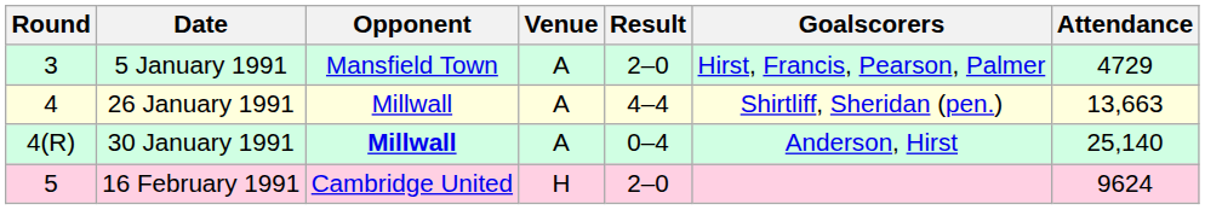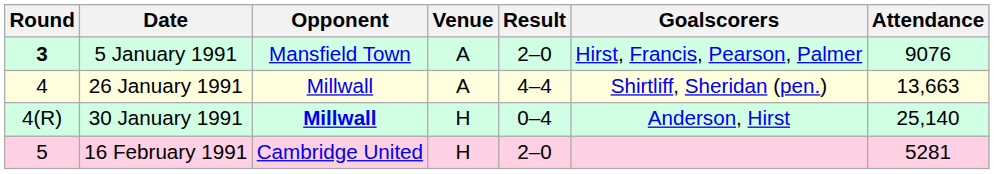5 January 1991 | Round: normal -> bold
5 January 1991 | Attendance: 4729 -> 9076
30 January 1991 | Venue: A -> H
16 February 1991 | Attendance: 9624 -> 5281
